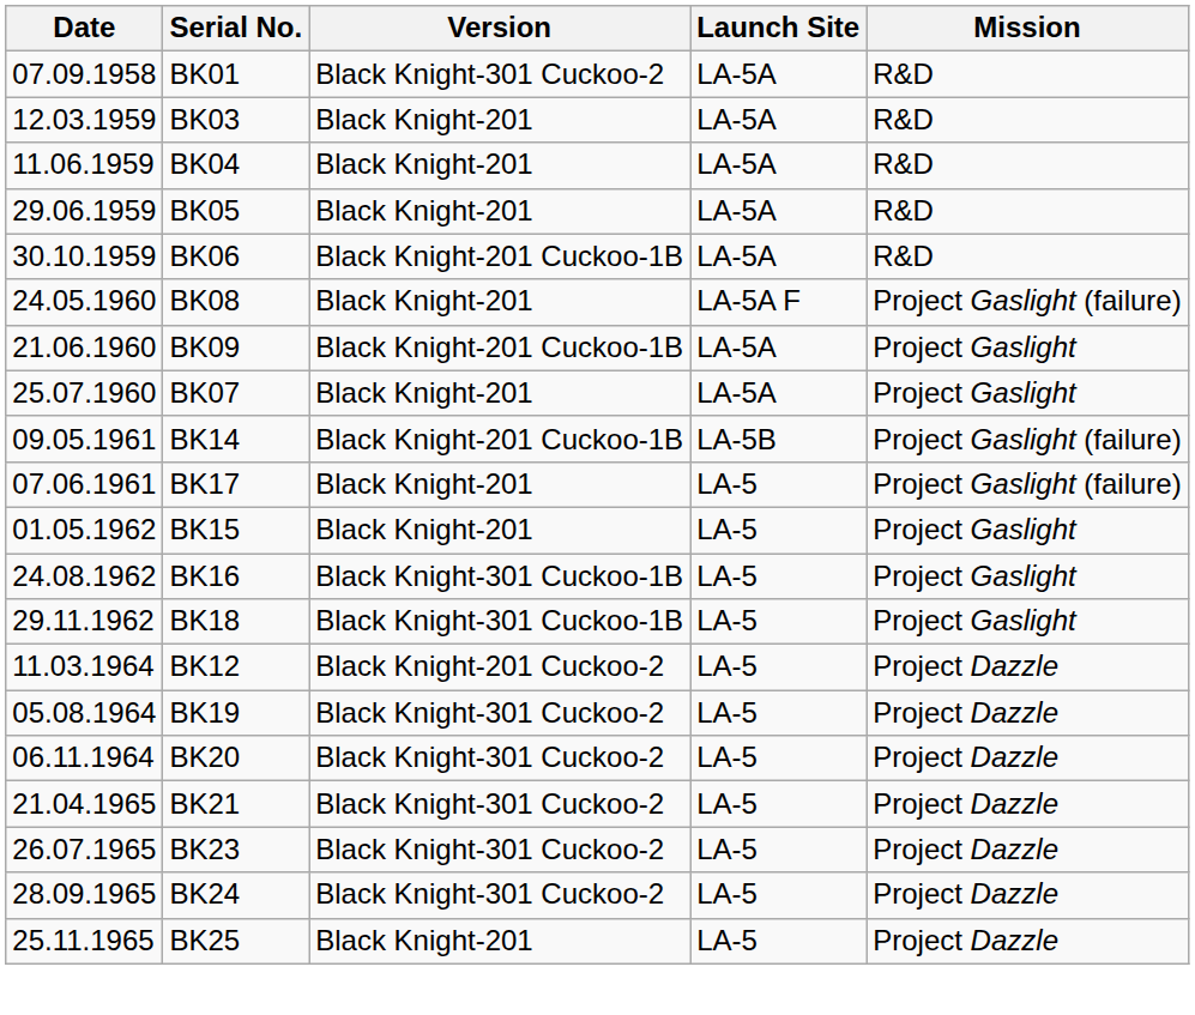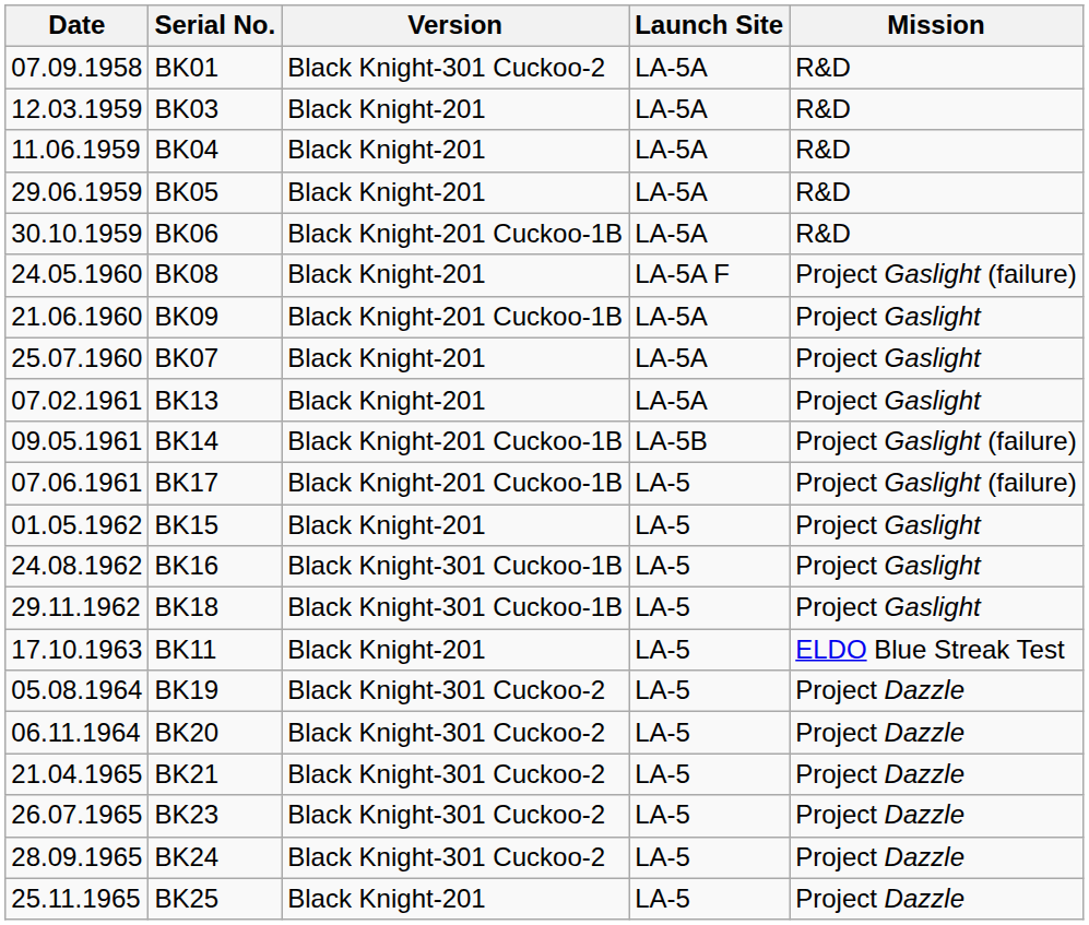+ row: 07.02.1961 | BK13 | Black Knight-201 | LA-5A | Project Gaslight
BK17 | Version: Black Knight-201 -> Black Knight-201 Cuckoo-1B
+ row: 17.10.1963 | BK11 | Black Knight-201 | LA-5 | ELDO Blue Streak Test
- row: 11.03.1964 | BK12 | Black Knight-201 Cuckoo-2 | LA-5 | Project Dazzle
